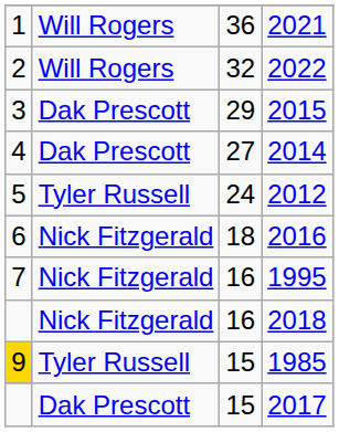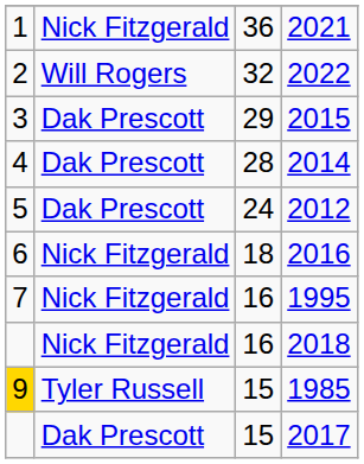2021 | column 2: Will Rogers -> Nick Fitzgerald
2014 | column 3: 27 -> 28
2012 | column 2: Tyler Russell -> Dak Prescott
